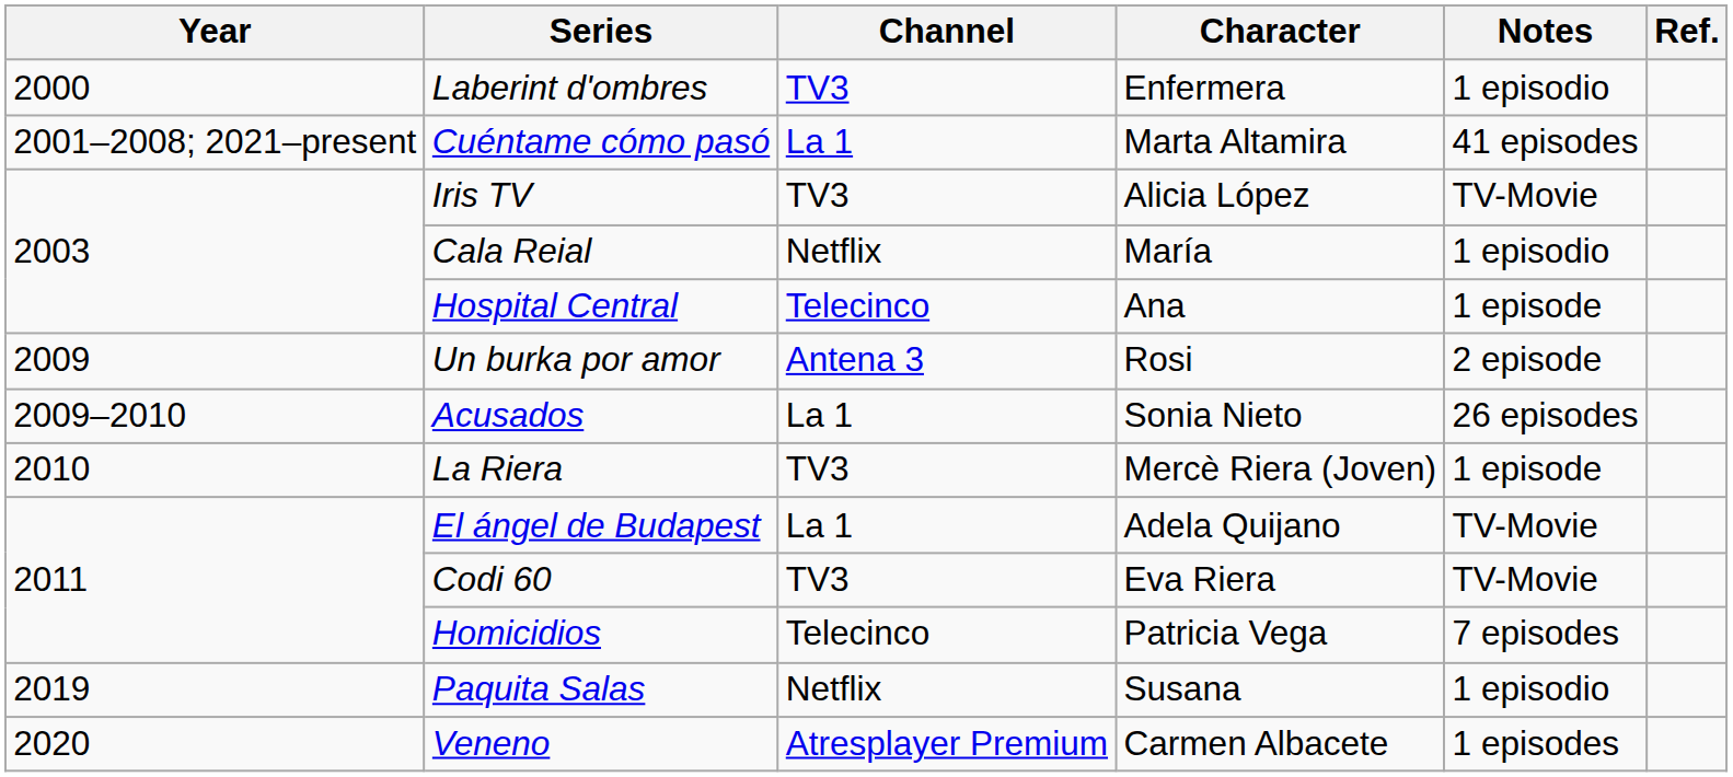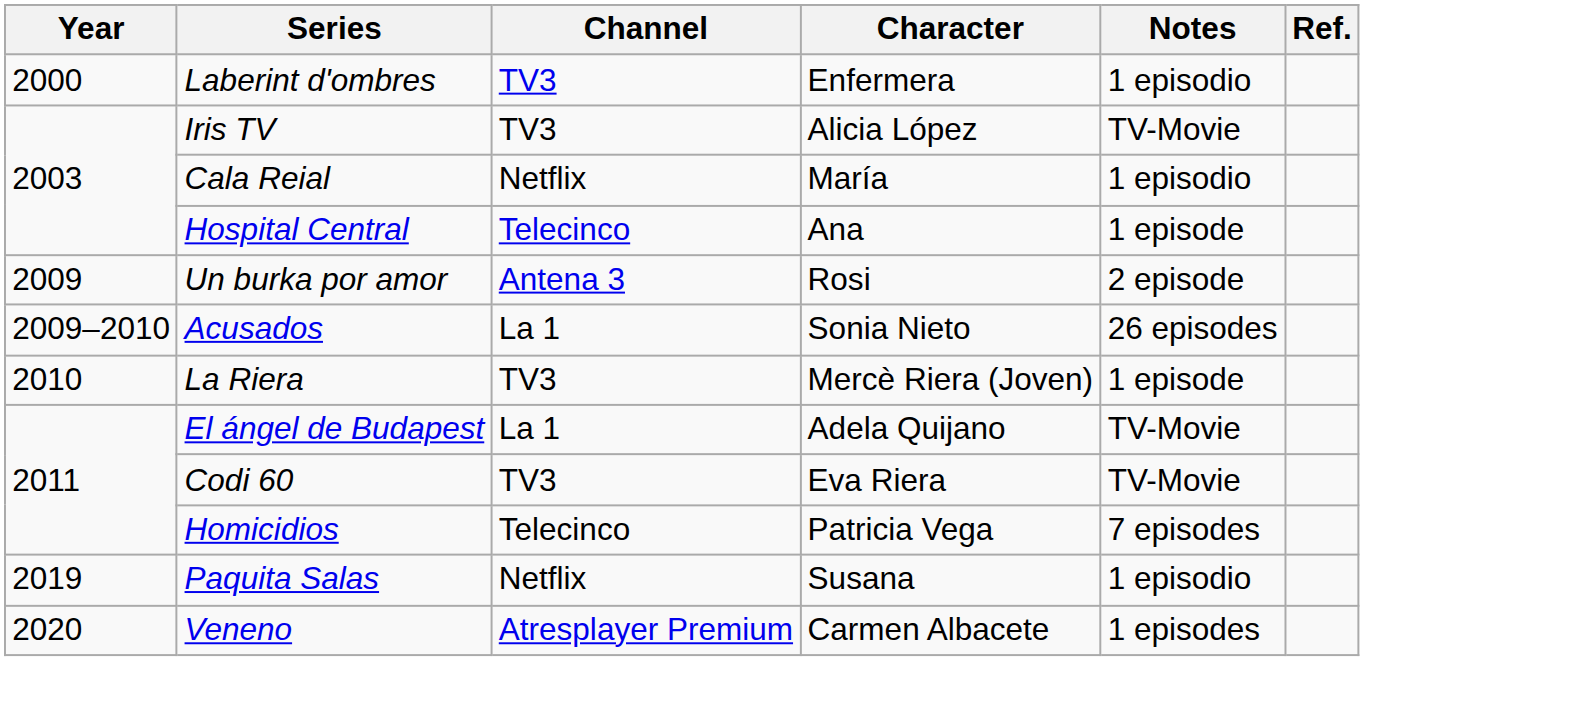- row: 2001–2008; 2021–present | Cuéntame cómo pasó | La 1 | Marta Altamira | 41 episodes
